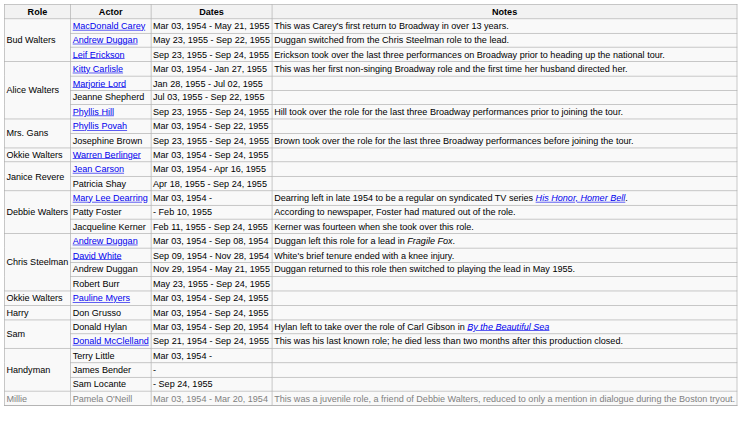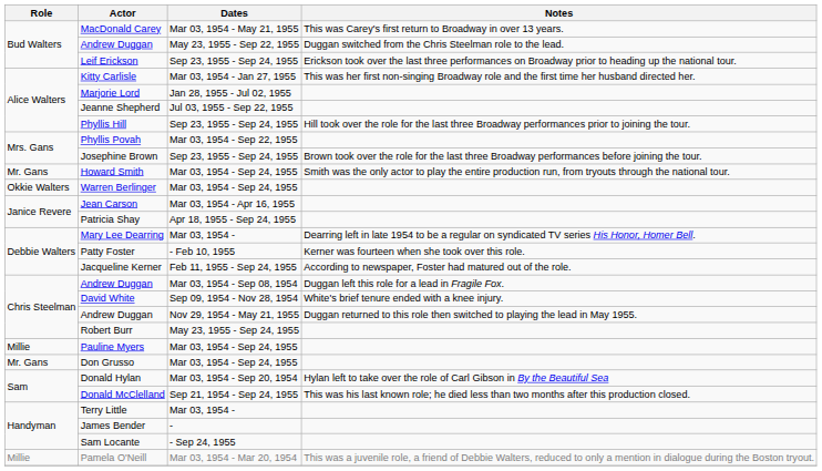+ row: Mr. Gans | Howard Smith | Mar 03, 1954 - Sep 24, 1955 | Smith was the only actor to play the entire production run, from tryouts through the national tour.
Patty Foster | Notes: According to newspaper, Foster had matured out of the role. -> Kerner was fourteen when she took over this role.
Jacqueline Kerner | Notes: Kerner was fourteen when she took over this role. -> According to newspaper, Foster had matured out of the role.
Pauline Myers | Role: Okkie Walters -> Millie
Don Grusso | Role: Harry -> Mr. Gans
